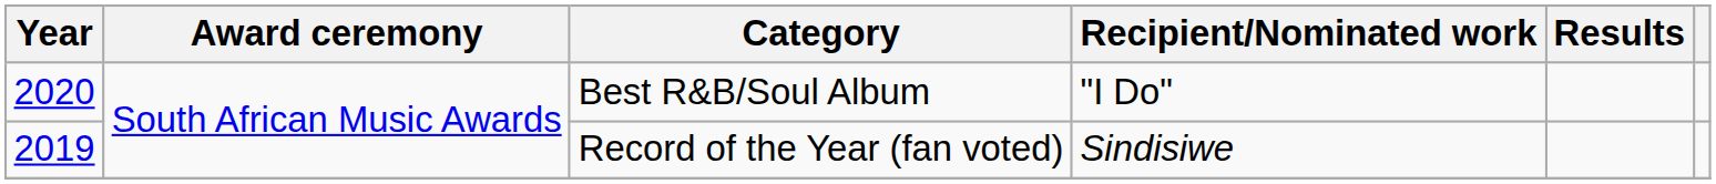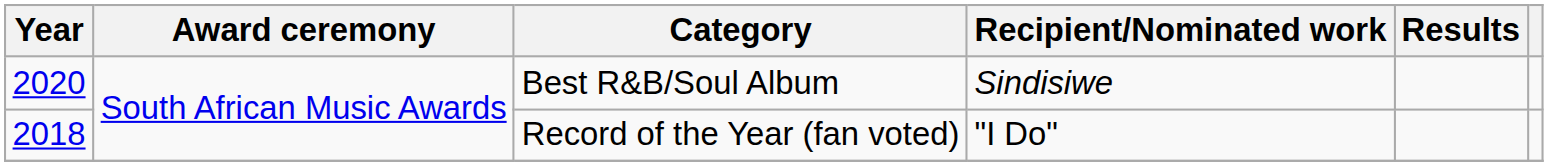Best R&B/Soul Album | Recipient/Nominated work: "I Do" -> Sindisiwe
Record of the Year (fan voted) | Year: 2019 -> 2018
Record of the Year (fan voted) | Recipient/Nominated work: Sindisiwe -> "I Do"
